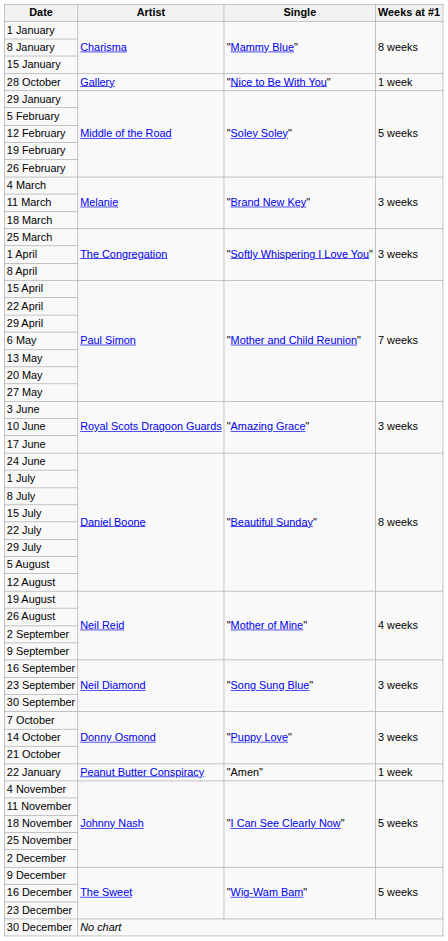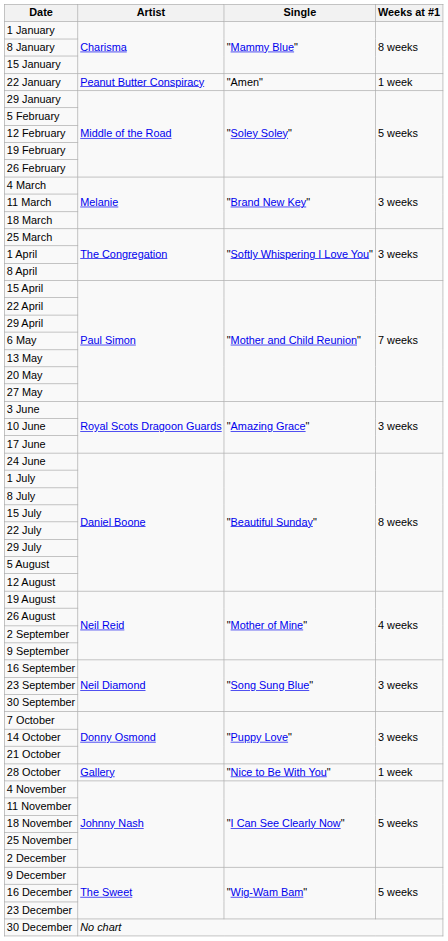rows swapped: 22 January <-> 28 October
